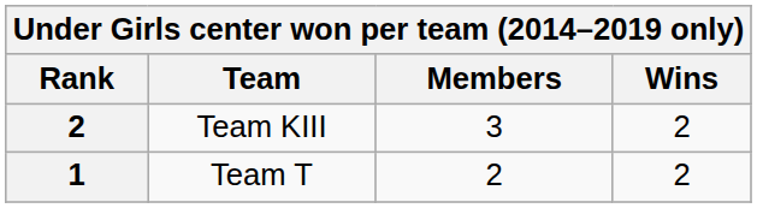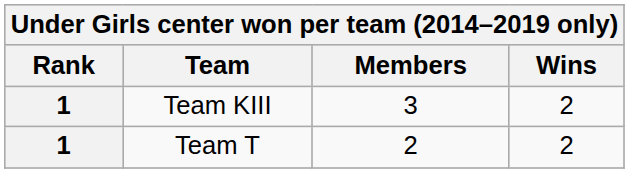Team KIII | Rank: 2 -> 1
